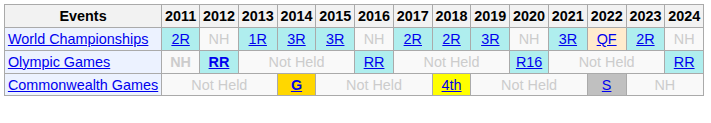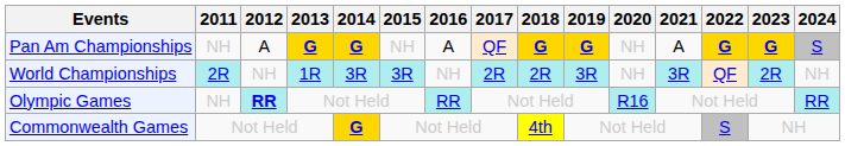+ row: Pan Am Championships | NH | A | G | G | NH | A | QF | G | G | NH | A | G | G | S
Olympic Games | 2011: bold -> normal
